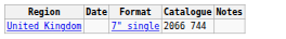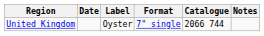+ column: Label | Oyster
